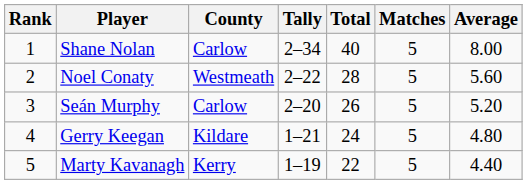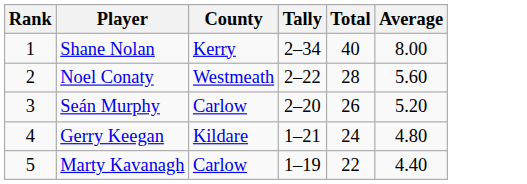- column: Matches | 5 | 5 | 5 | 5 | 5
Shane Nolan | County: Carlow -> Kerry
Marty Kavanagh | County: Kerry -> Carlow
